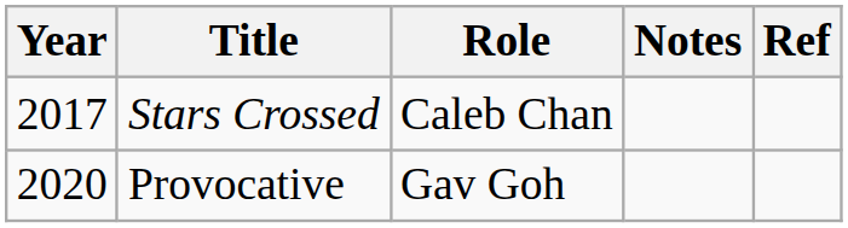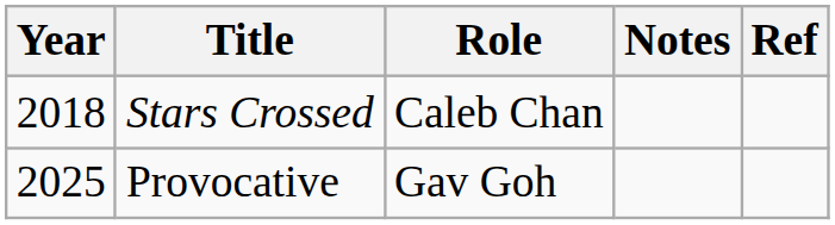Stars Crossed | Year: 2017 -> 2018
Provocative | Year: 2020 -> 2025
